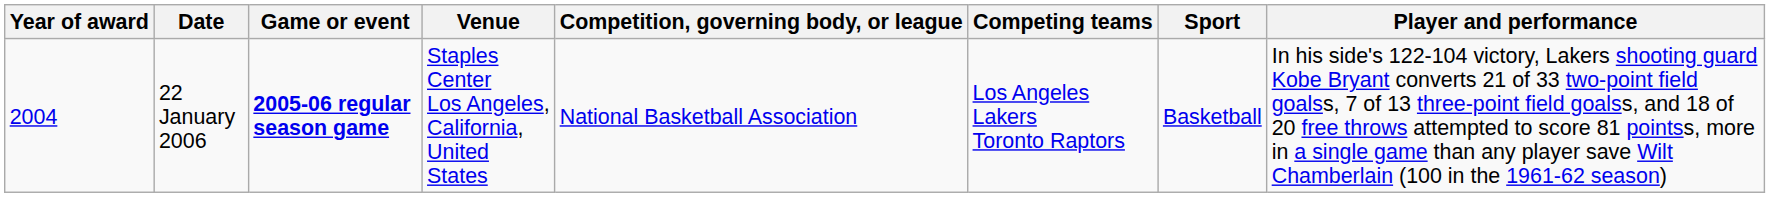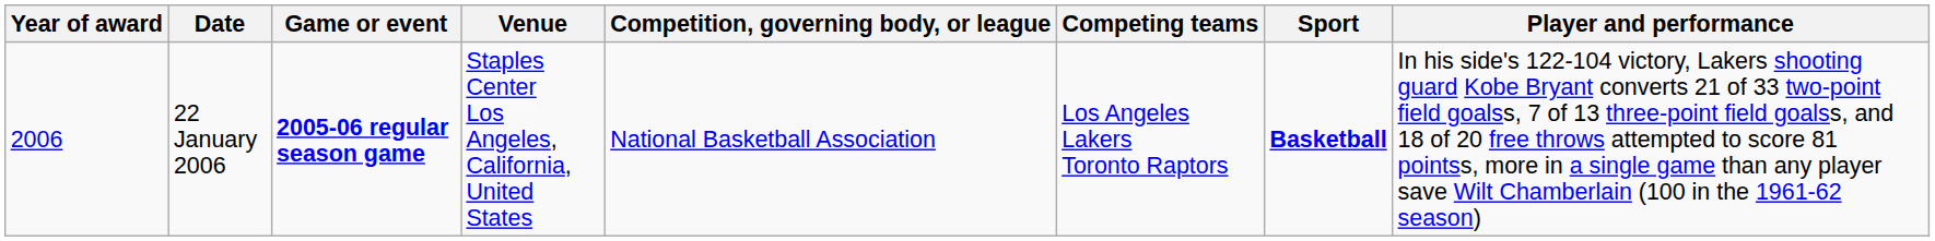22 January 2006 | Year of award: 2004 -> 2006
22 January 2006 | Sport: normal -> bold
